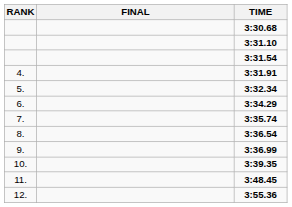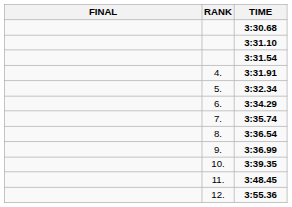columns swapped: RANK <-> FINAL
